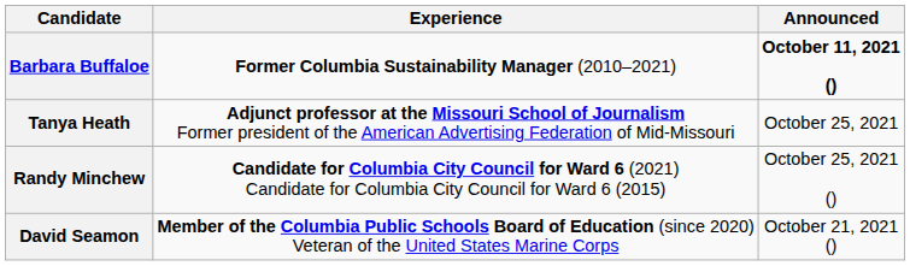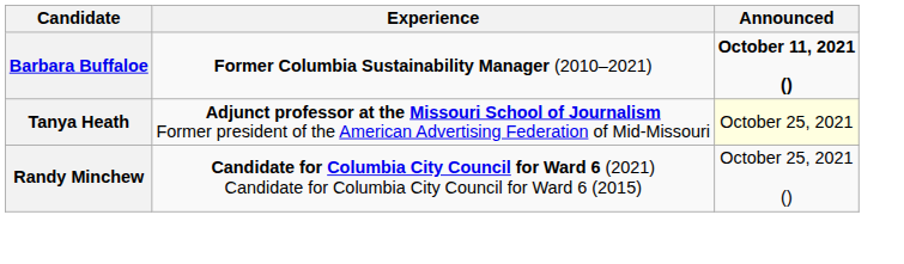Tanya Heath | Announced: no background -> lightyellow background
- row: David Seamon | Member of the Columbia Public Schools Board of Education (since 2020) Veteran of the United States Marine Corps | October 21, 2021 ()
